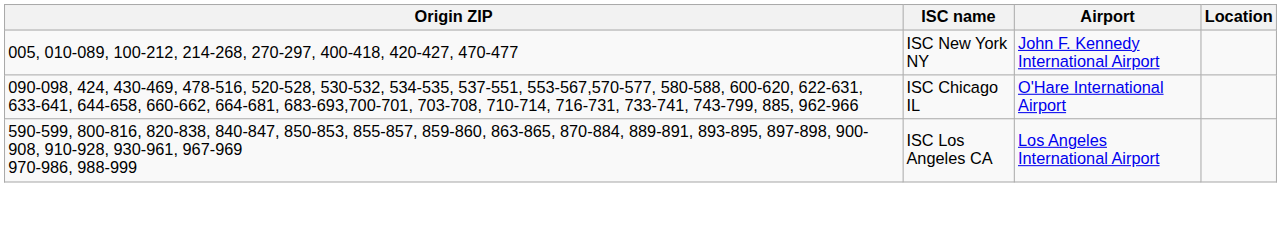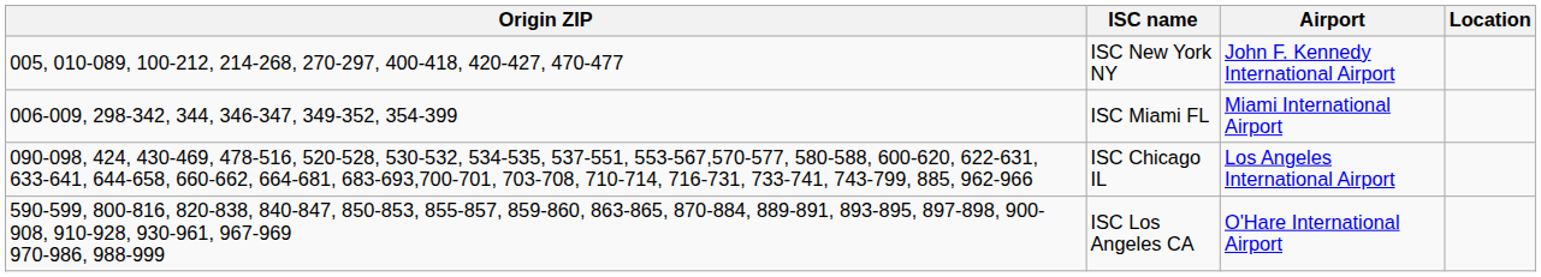+ row: 006-009, 298-342, 344, 346-347, 349-352, 354-399 | ISC Miami FL | Miami International Airport
ISC Chicago IL | Airport: O'Hare International Airport -> Los Angeles International Airport
ISC Los Angeles CA | Airport: Los Angeles International Airport -> O'Hare International Airport
